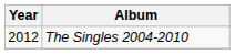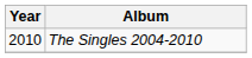The Singles 2004-2010 | Year: 2012 -> 2010
